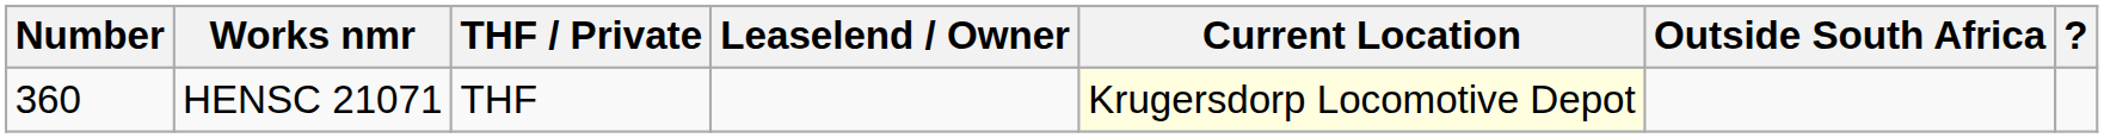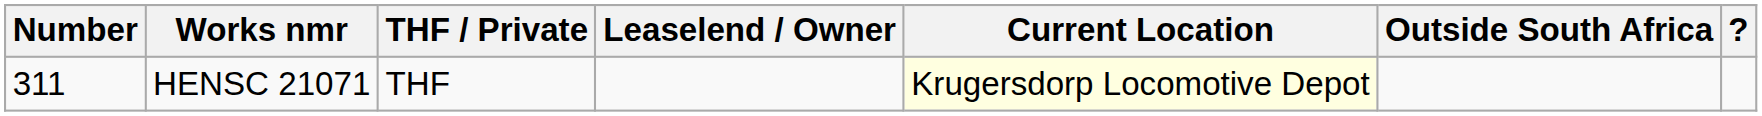HENSC 21071 | Number: 360 -> 311
